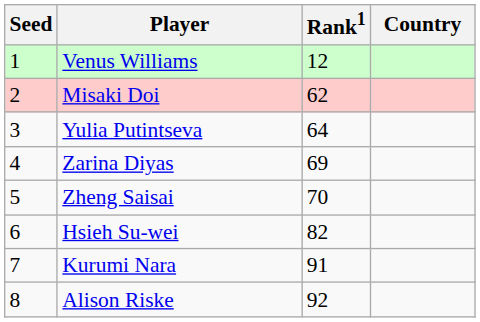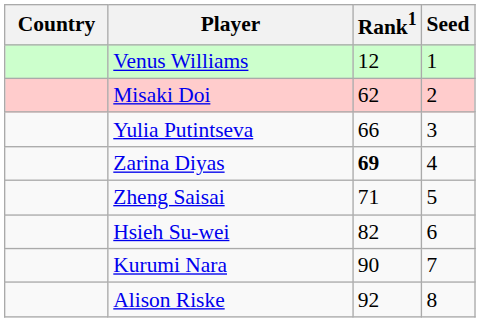columns swapped: Country <-> Seed
Yulia Putintseva | Rank1: 64 -> 66
Zarina Diyas | Rank1: normal -> bold
Zheng Saisai | Rank1: 70 -> 71
Kurumi Nara | Rank1: 91 -> 90
